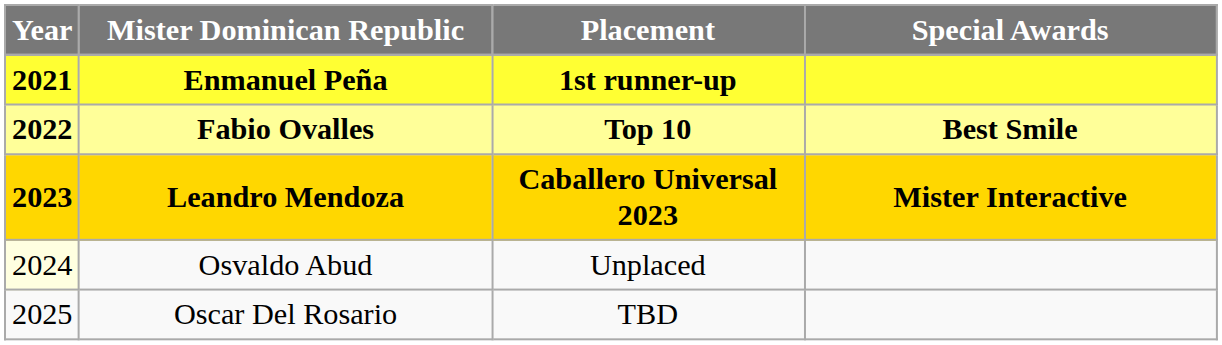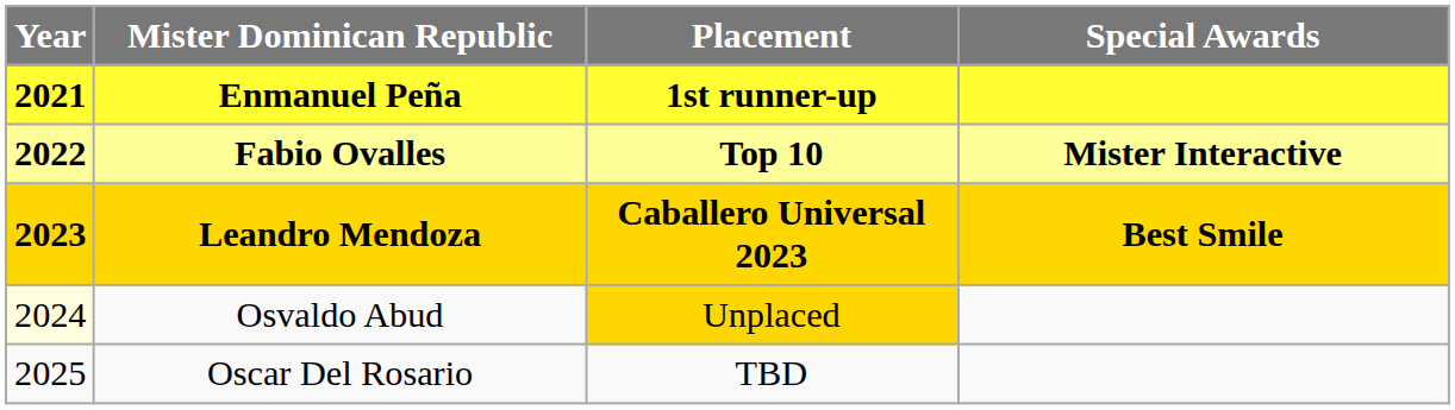Fabio Ovalles | Special Awards: Best Smile -> Mister Interactive
Leandro Mendoza | Special Awards: Mister Interactive -> Best Smile
Osvaldo Abud | Placement: no background -> gold background
